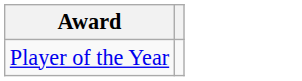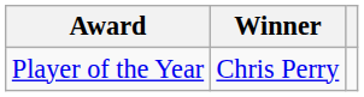+ column: Winner | Chris Perry
